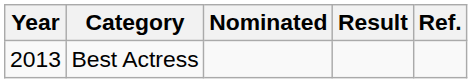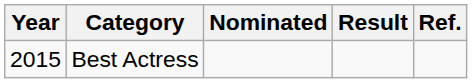Best Actress | Year: 2013 -> 2015
